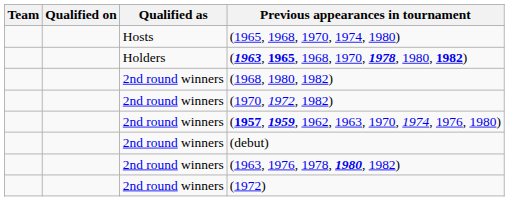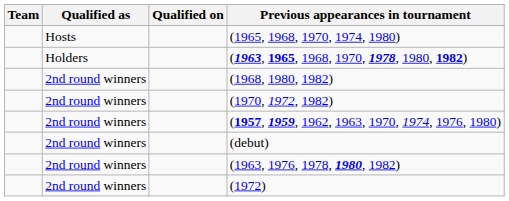columns swapped: Qualified as <-> Qualified on
